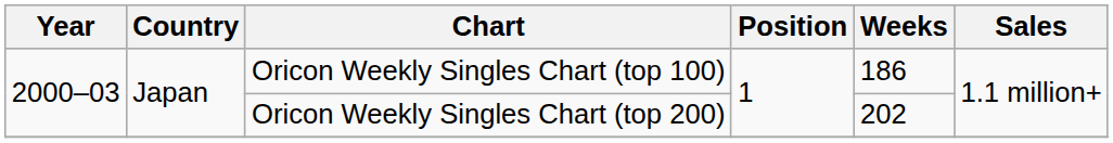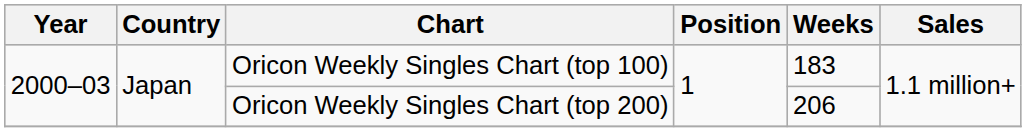Oricon Weekly Singles Chart (top 100) | Weeks: 186 -> 183
Oricon Weekly Singles Chart (top 200) | Weeks: 202 -> 206
